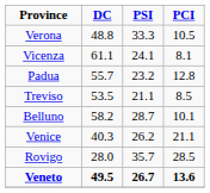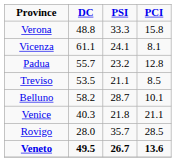Verona | PCI: 10.5 -> 15.8
Venice | PSI: 26.2 -> 21.8
